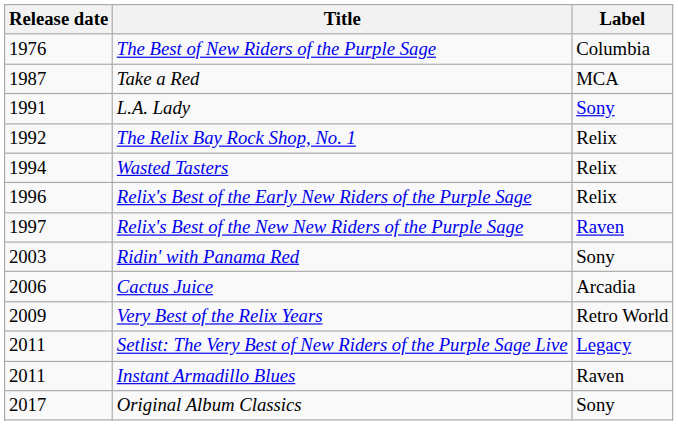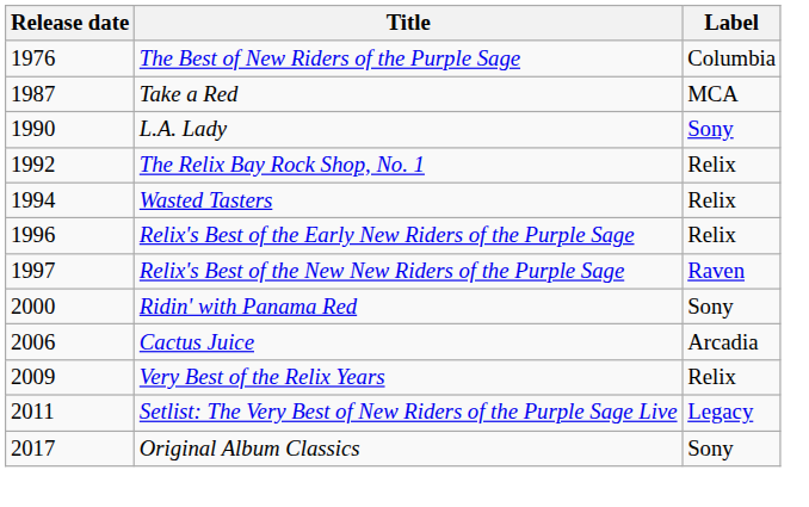L.A. Lady | Release date: 1991 -> 1990
Ridin' with Panama Red | Release date: 2003 -> 2000
Very Best of the Relix Years | Label: Retro World -> Relix
- row: 2011 | Instant Armadillo Blues | Raven
